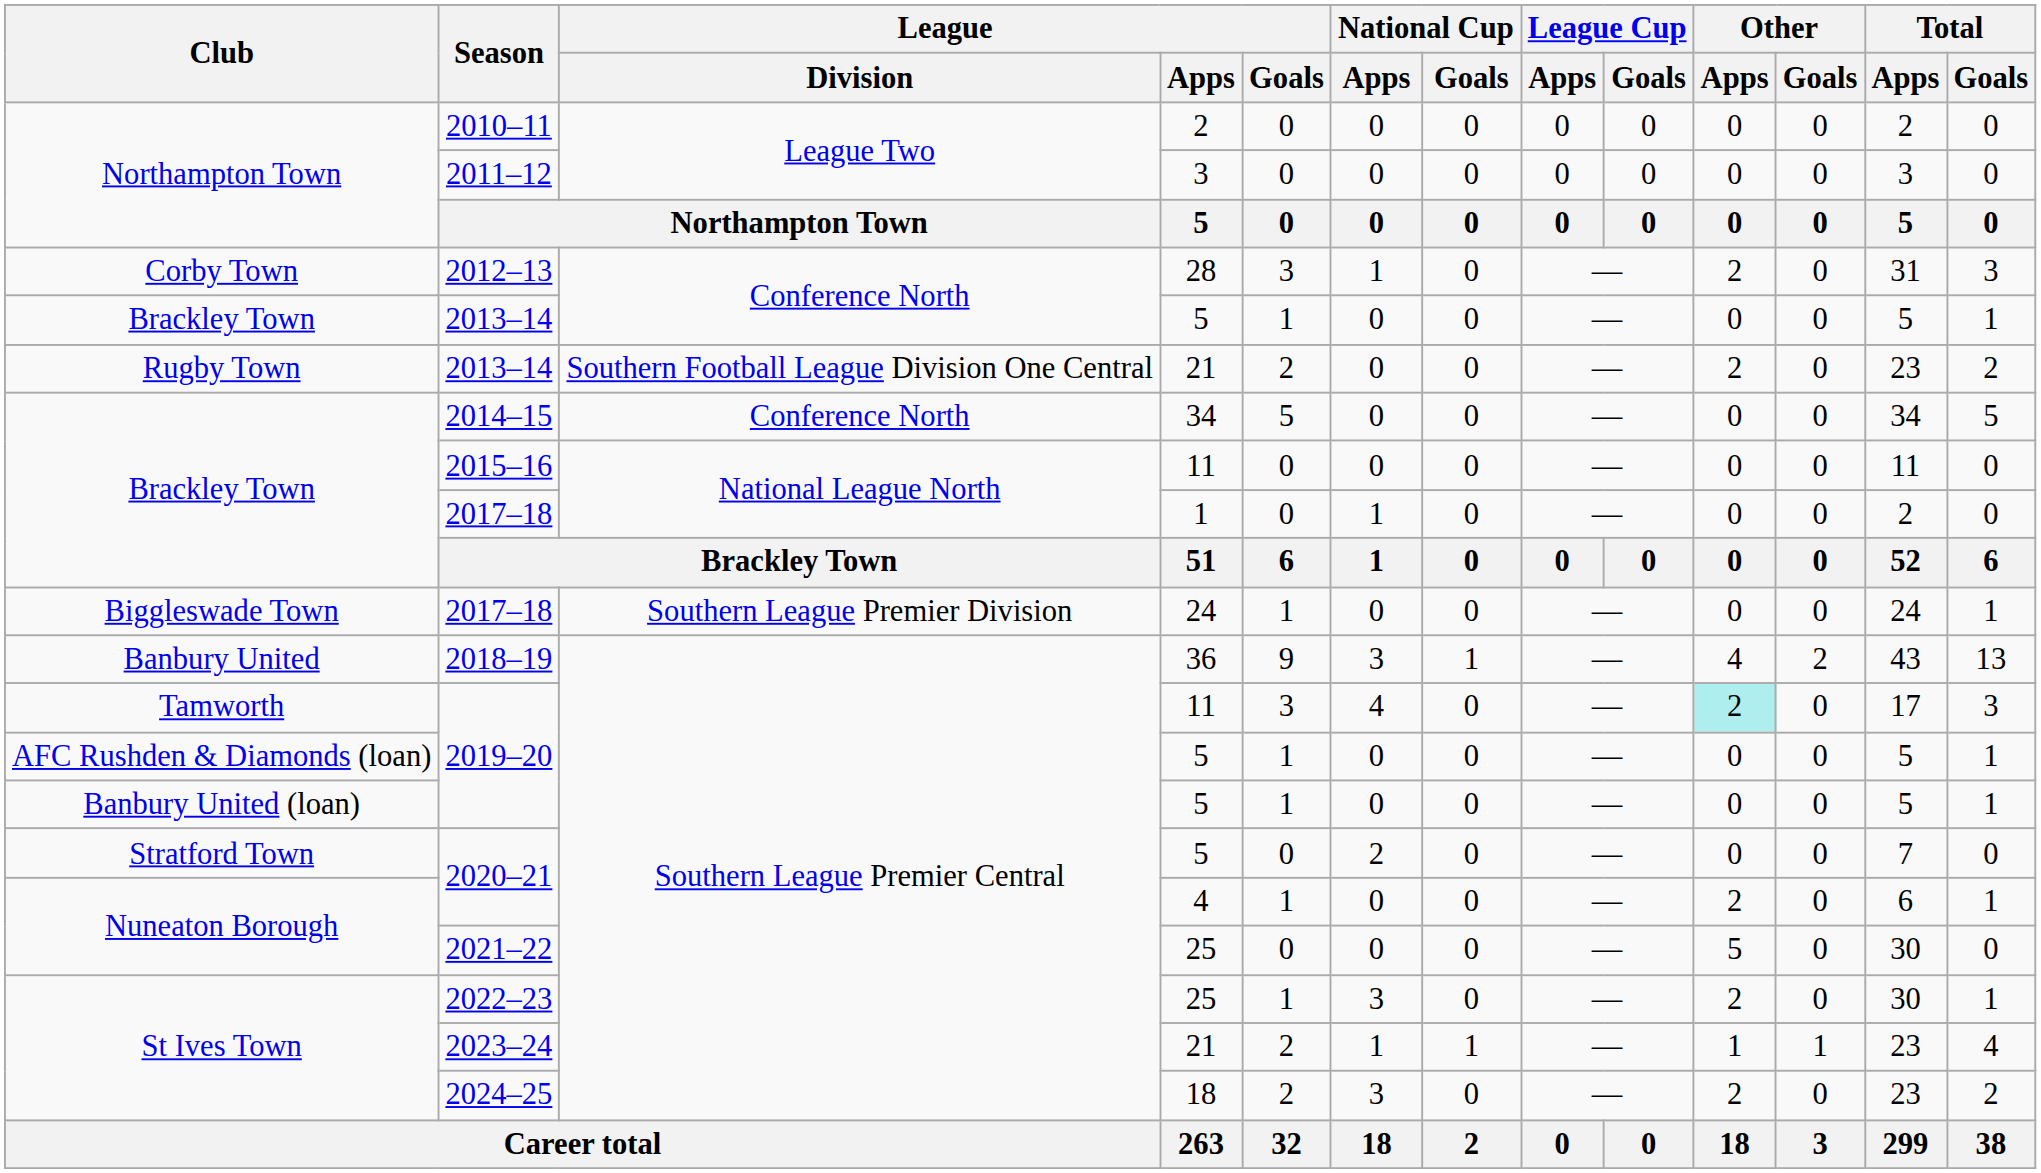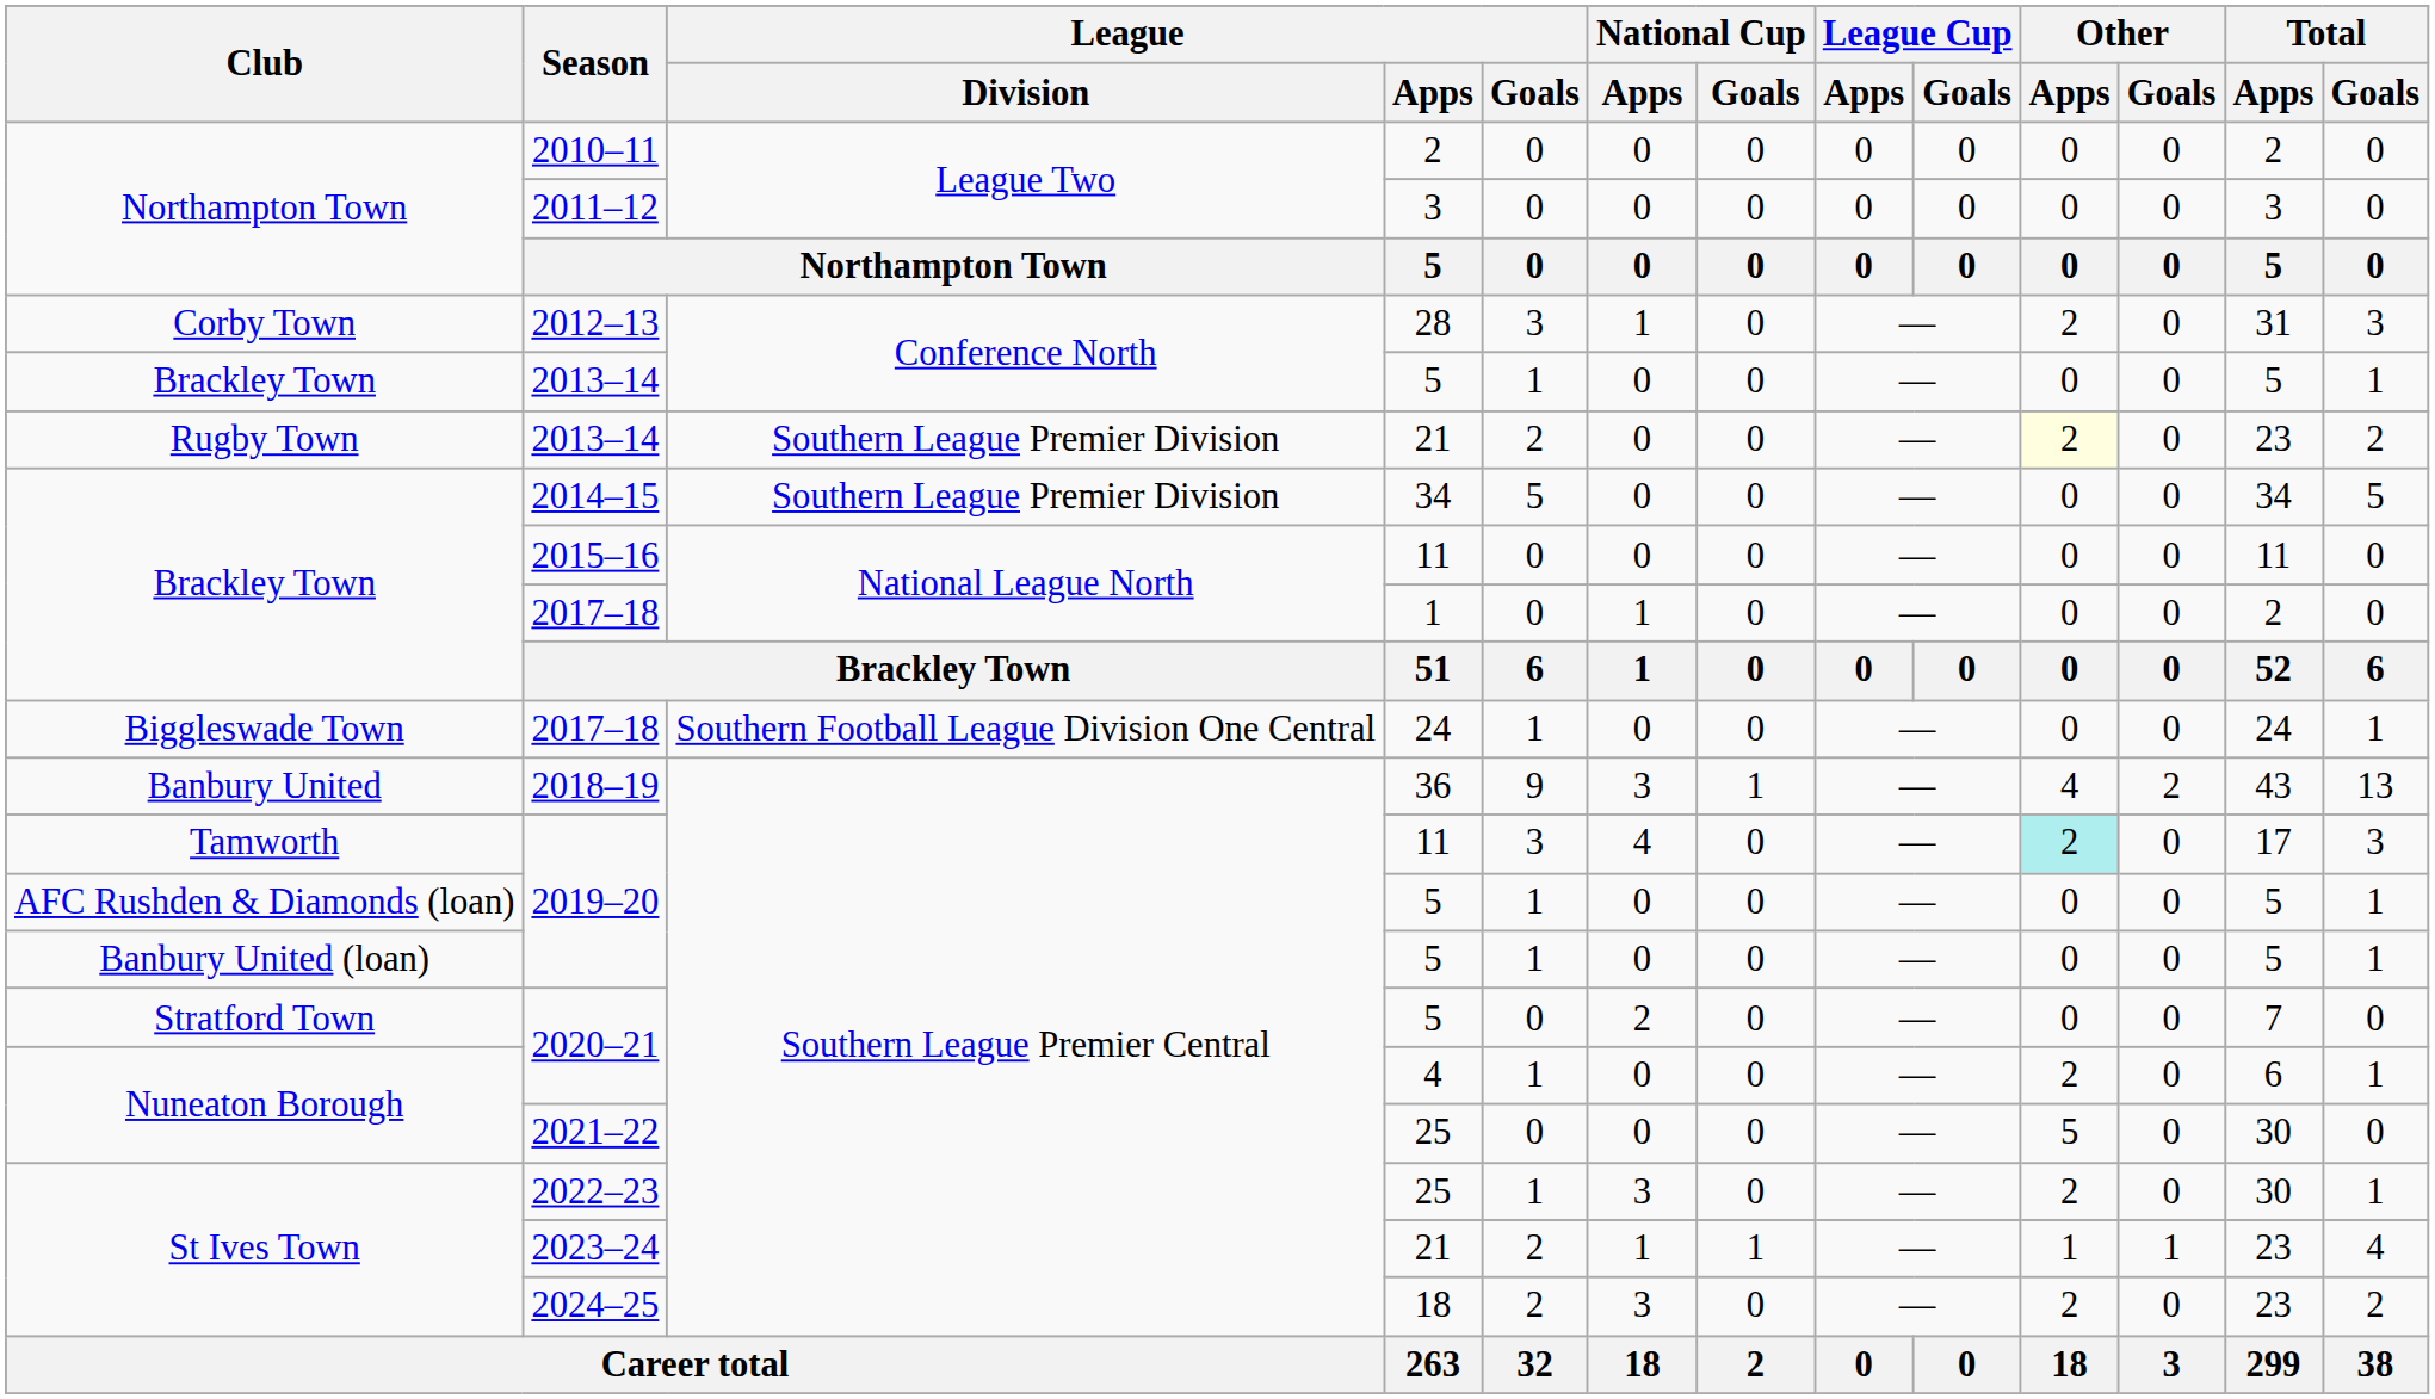Rugby Town / 2013–14 | League / Division: Southern Football League Division One Central -> Southern League Premier Division
Rugby Town / 2013–14 | Other / Apps: no background -> lightyellow background
2014–15 | League / Division: Conference North -> Southern League Premier Division
Biggleswade Town / 2017–18 | League / Division: Southern League Premier Division -> Southern Football League Division One Central
